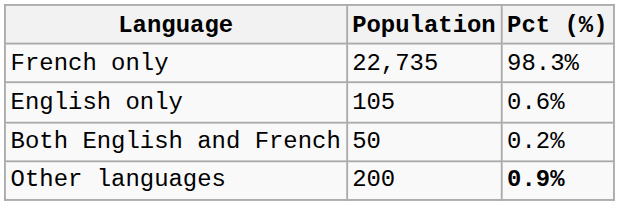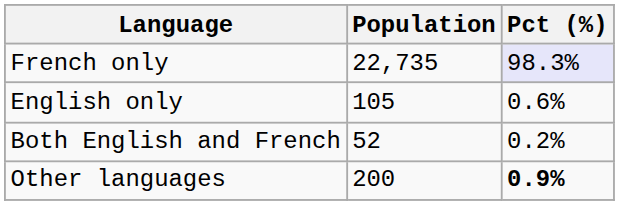French only | Pct (%): no background -> lavender background
Both English and French | Population: 50 -> 52
